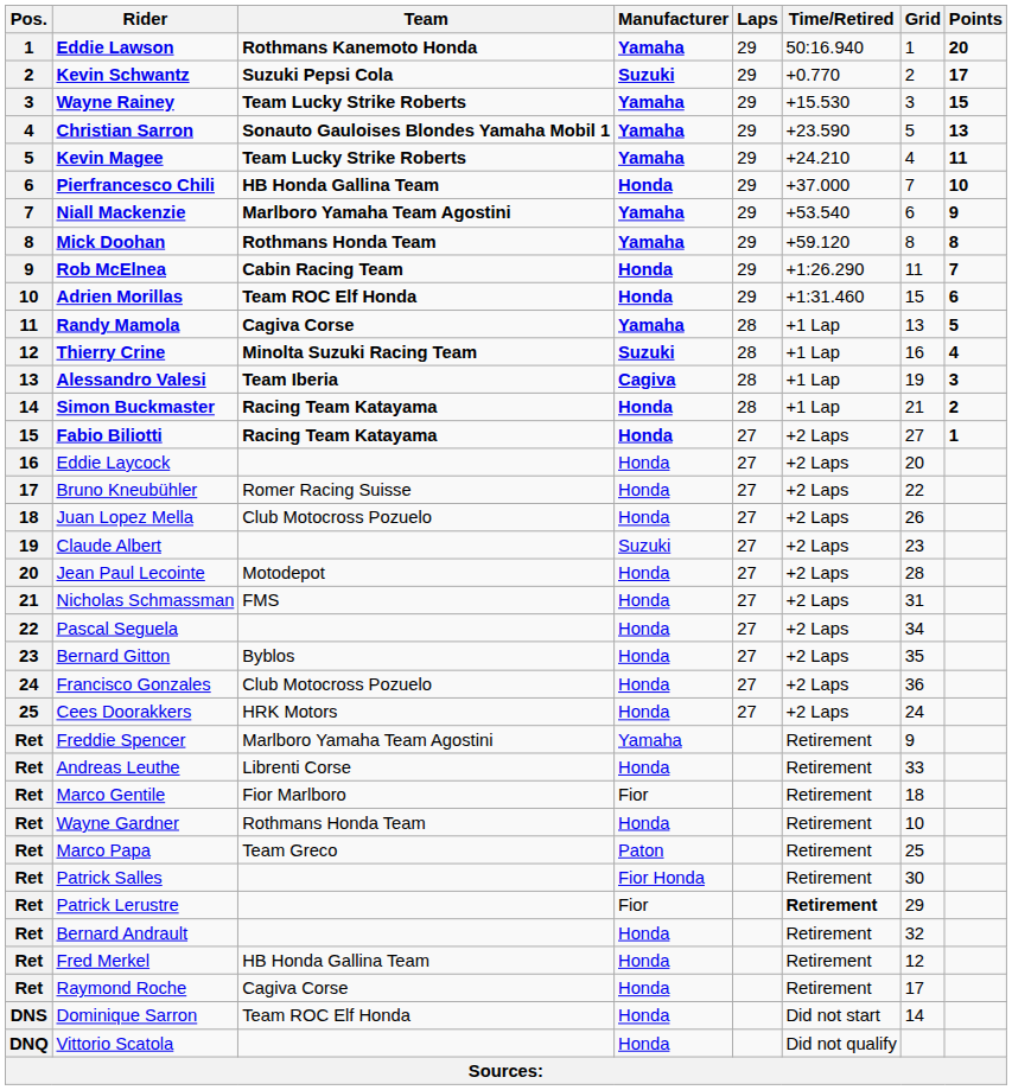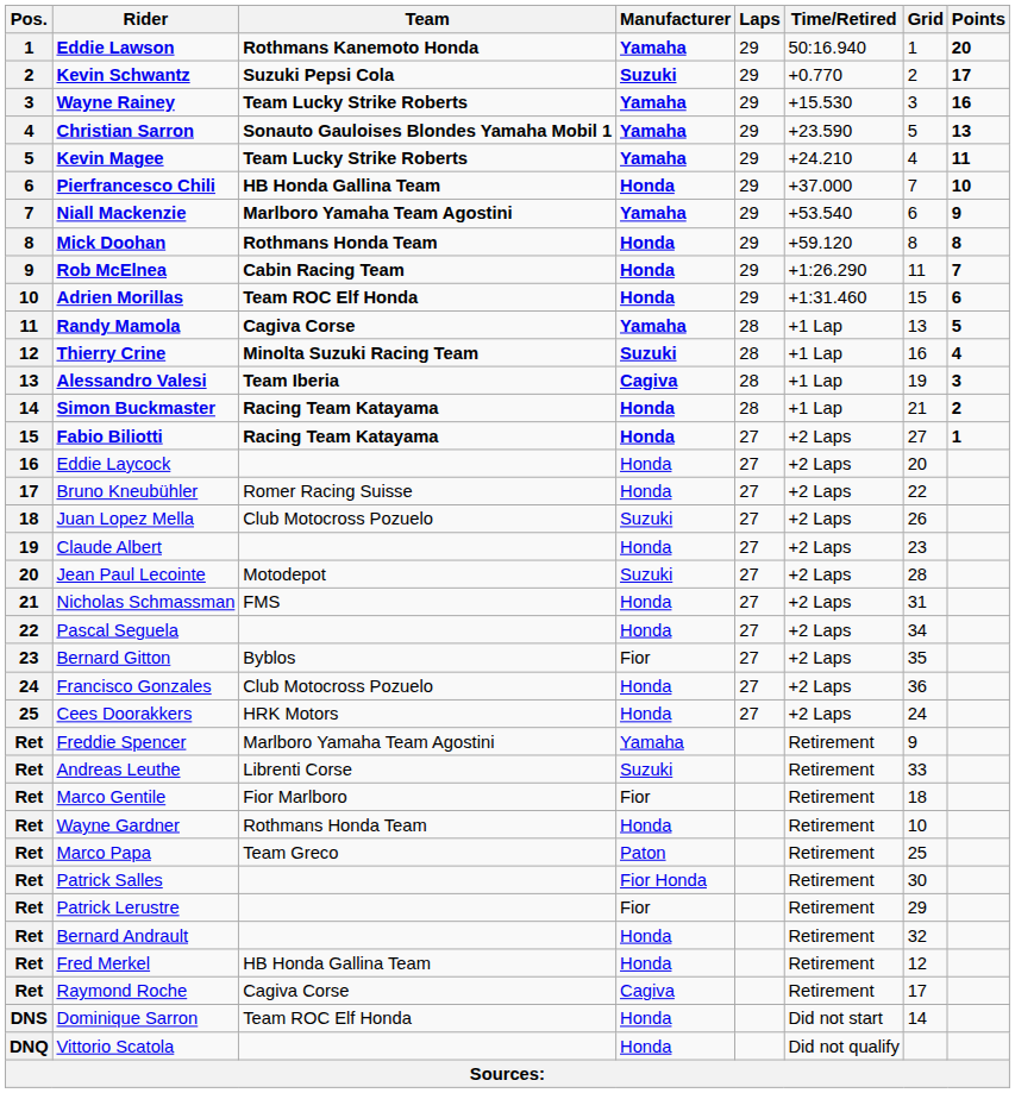Wayne Rainey | Points: 15 -> 16
Mick Doohan | Manufacturer: Yamaha -> Honda
Juan Lopez Mella | Manufacturer: Honda -> Suzuki
Claude Albert | Manufacturer: Suzuki -> Honda
Jean Paul Lecointe | Manufacturer: Honda -> Suzuki
Bernard Gitton | Manufacturer: Honda -> Fior
Andreas Leuthe | Manufacturer: Honda -> Suzuki
Patrick Lerustre | Time/Retired: bold -> normal
Raymond Roche | Manufacturer: Honda -> Cagiva
